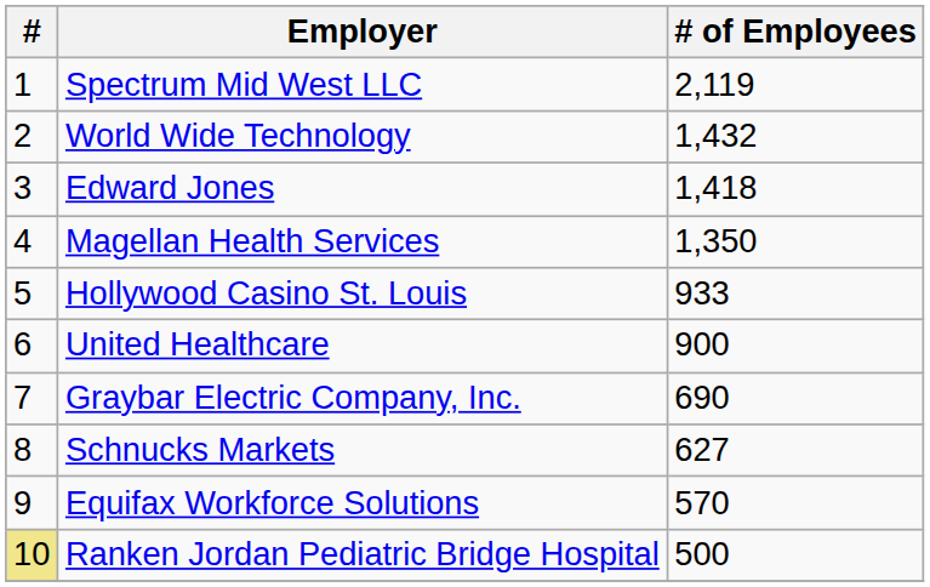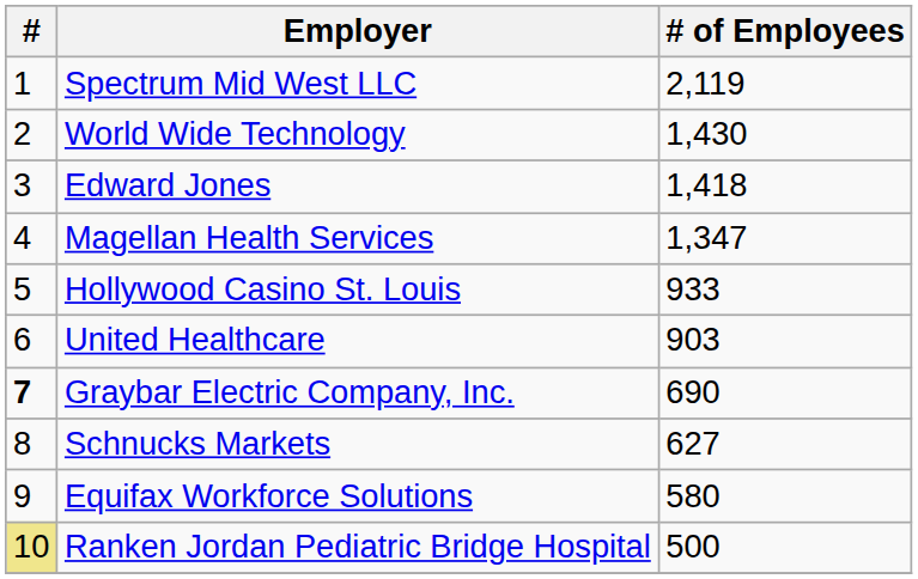World Wide Technology | # of Employees: 1,432 -> 1,430
Magellan Health Services | # of Employees: 1,350 -> 1,347
United Healthcare | # of Employees: 900 -> 903
Graybar Electric Company, Inc. | #: normal -> bold
Equifax Workforce Solutions | # of Employees: 570 -> 580
